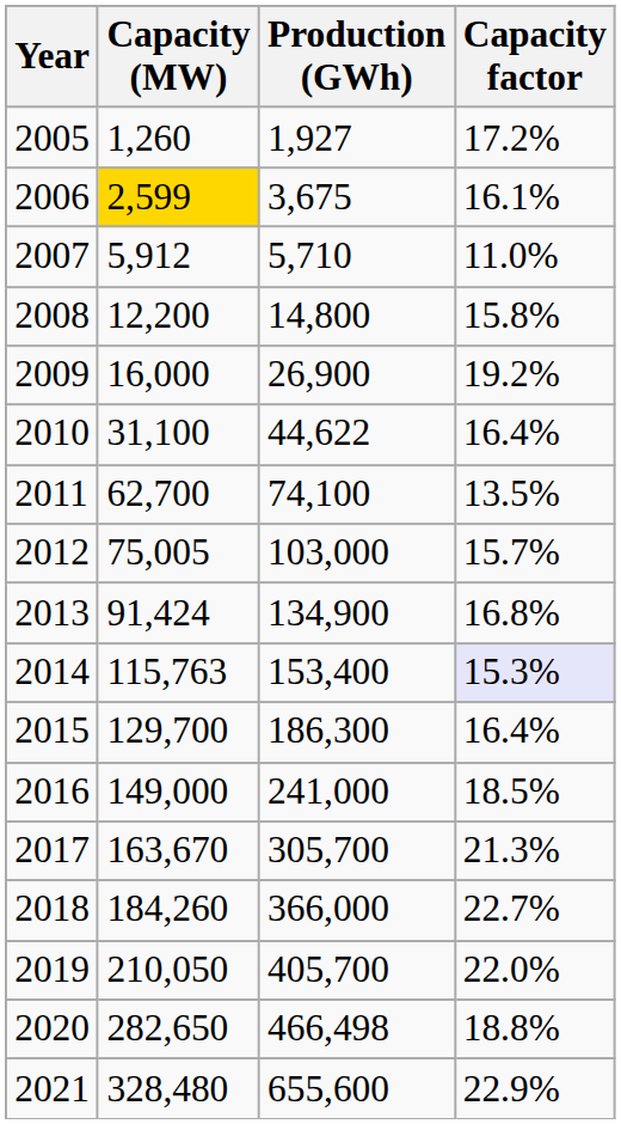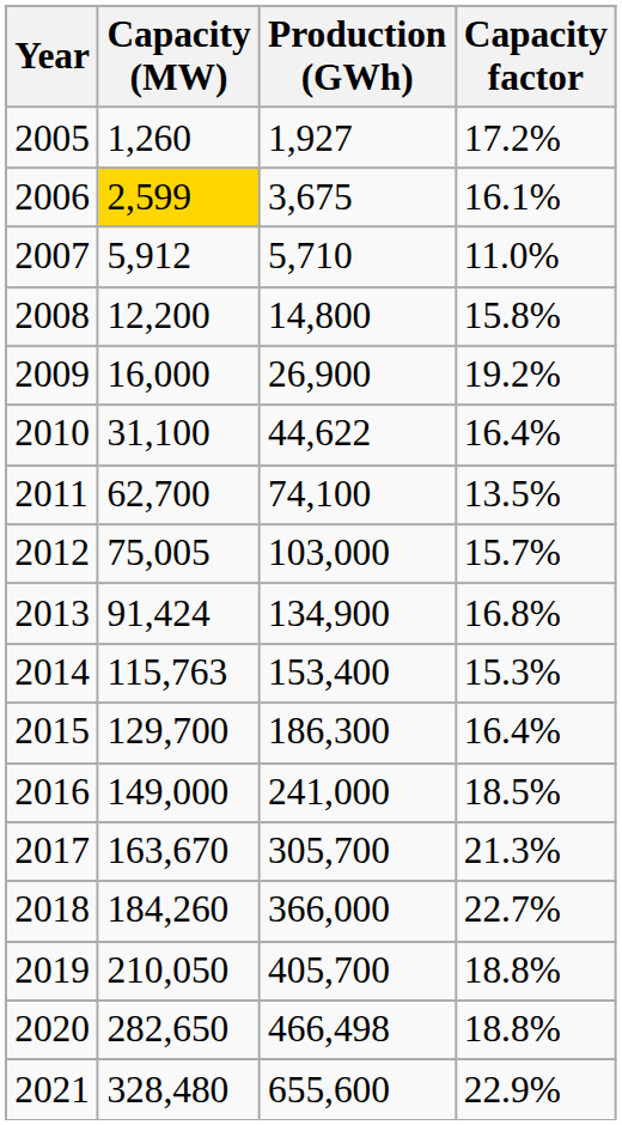2014 | Capacity factor: lavender background -> no background
2019 | Capacity factor: 22.0% -> 18.8%
